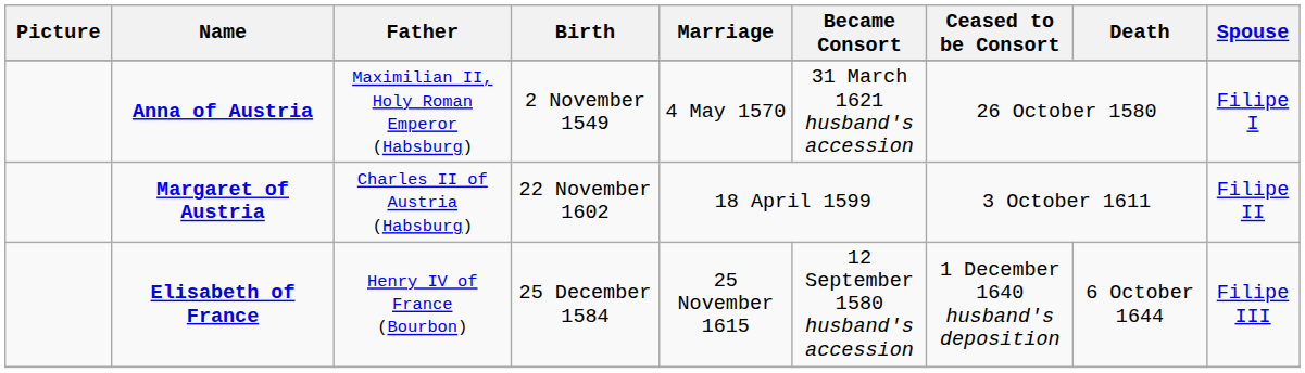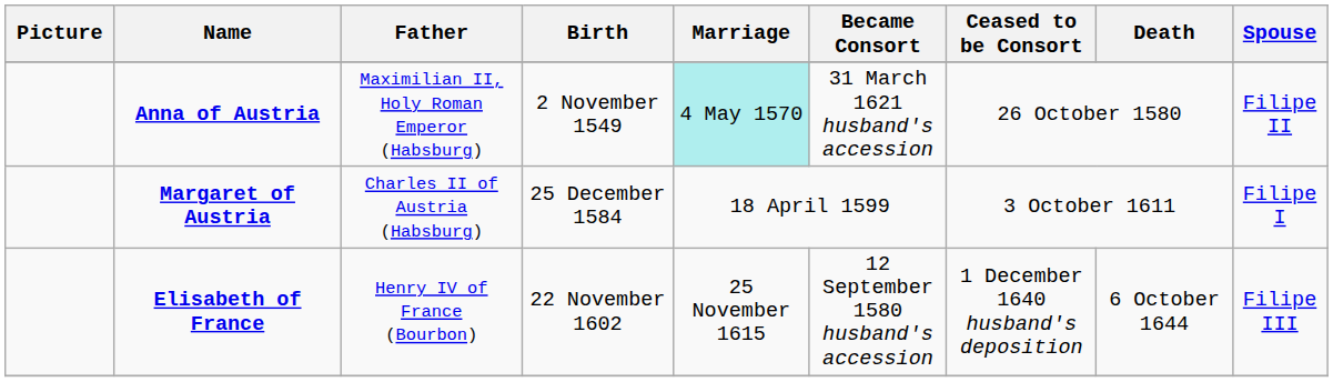Anna of Austria | Marriage: no background -> paleturquoise background
Anna of Austria | Spouse: Filipe I -> Filipe II
Margaret of Austria | Birth: 22 November 1602 -> 25 December 1584
Margaret of Austria | Spouse: Filipe II -> Filipe I
Elisabeth of France | Birth: 25 December 1584 -> 22 November 1602
